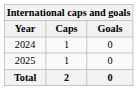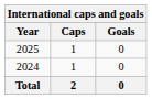rows swapped: 2024 <-> 2025
